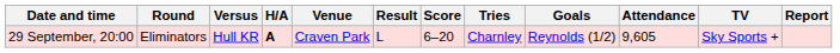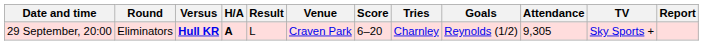columns swapped: Venue <-> Result
29 September, 20:00 | Versus: normal -> bold
29 September, 20:00 | Attendance: 9,605 -> 9,305
